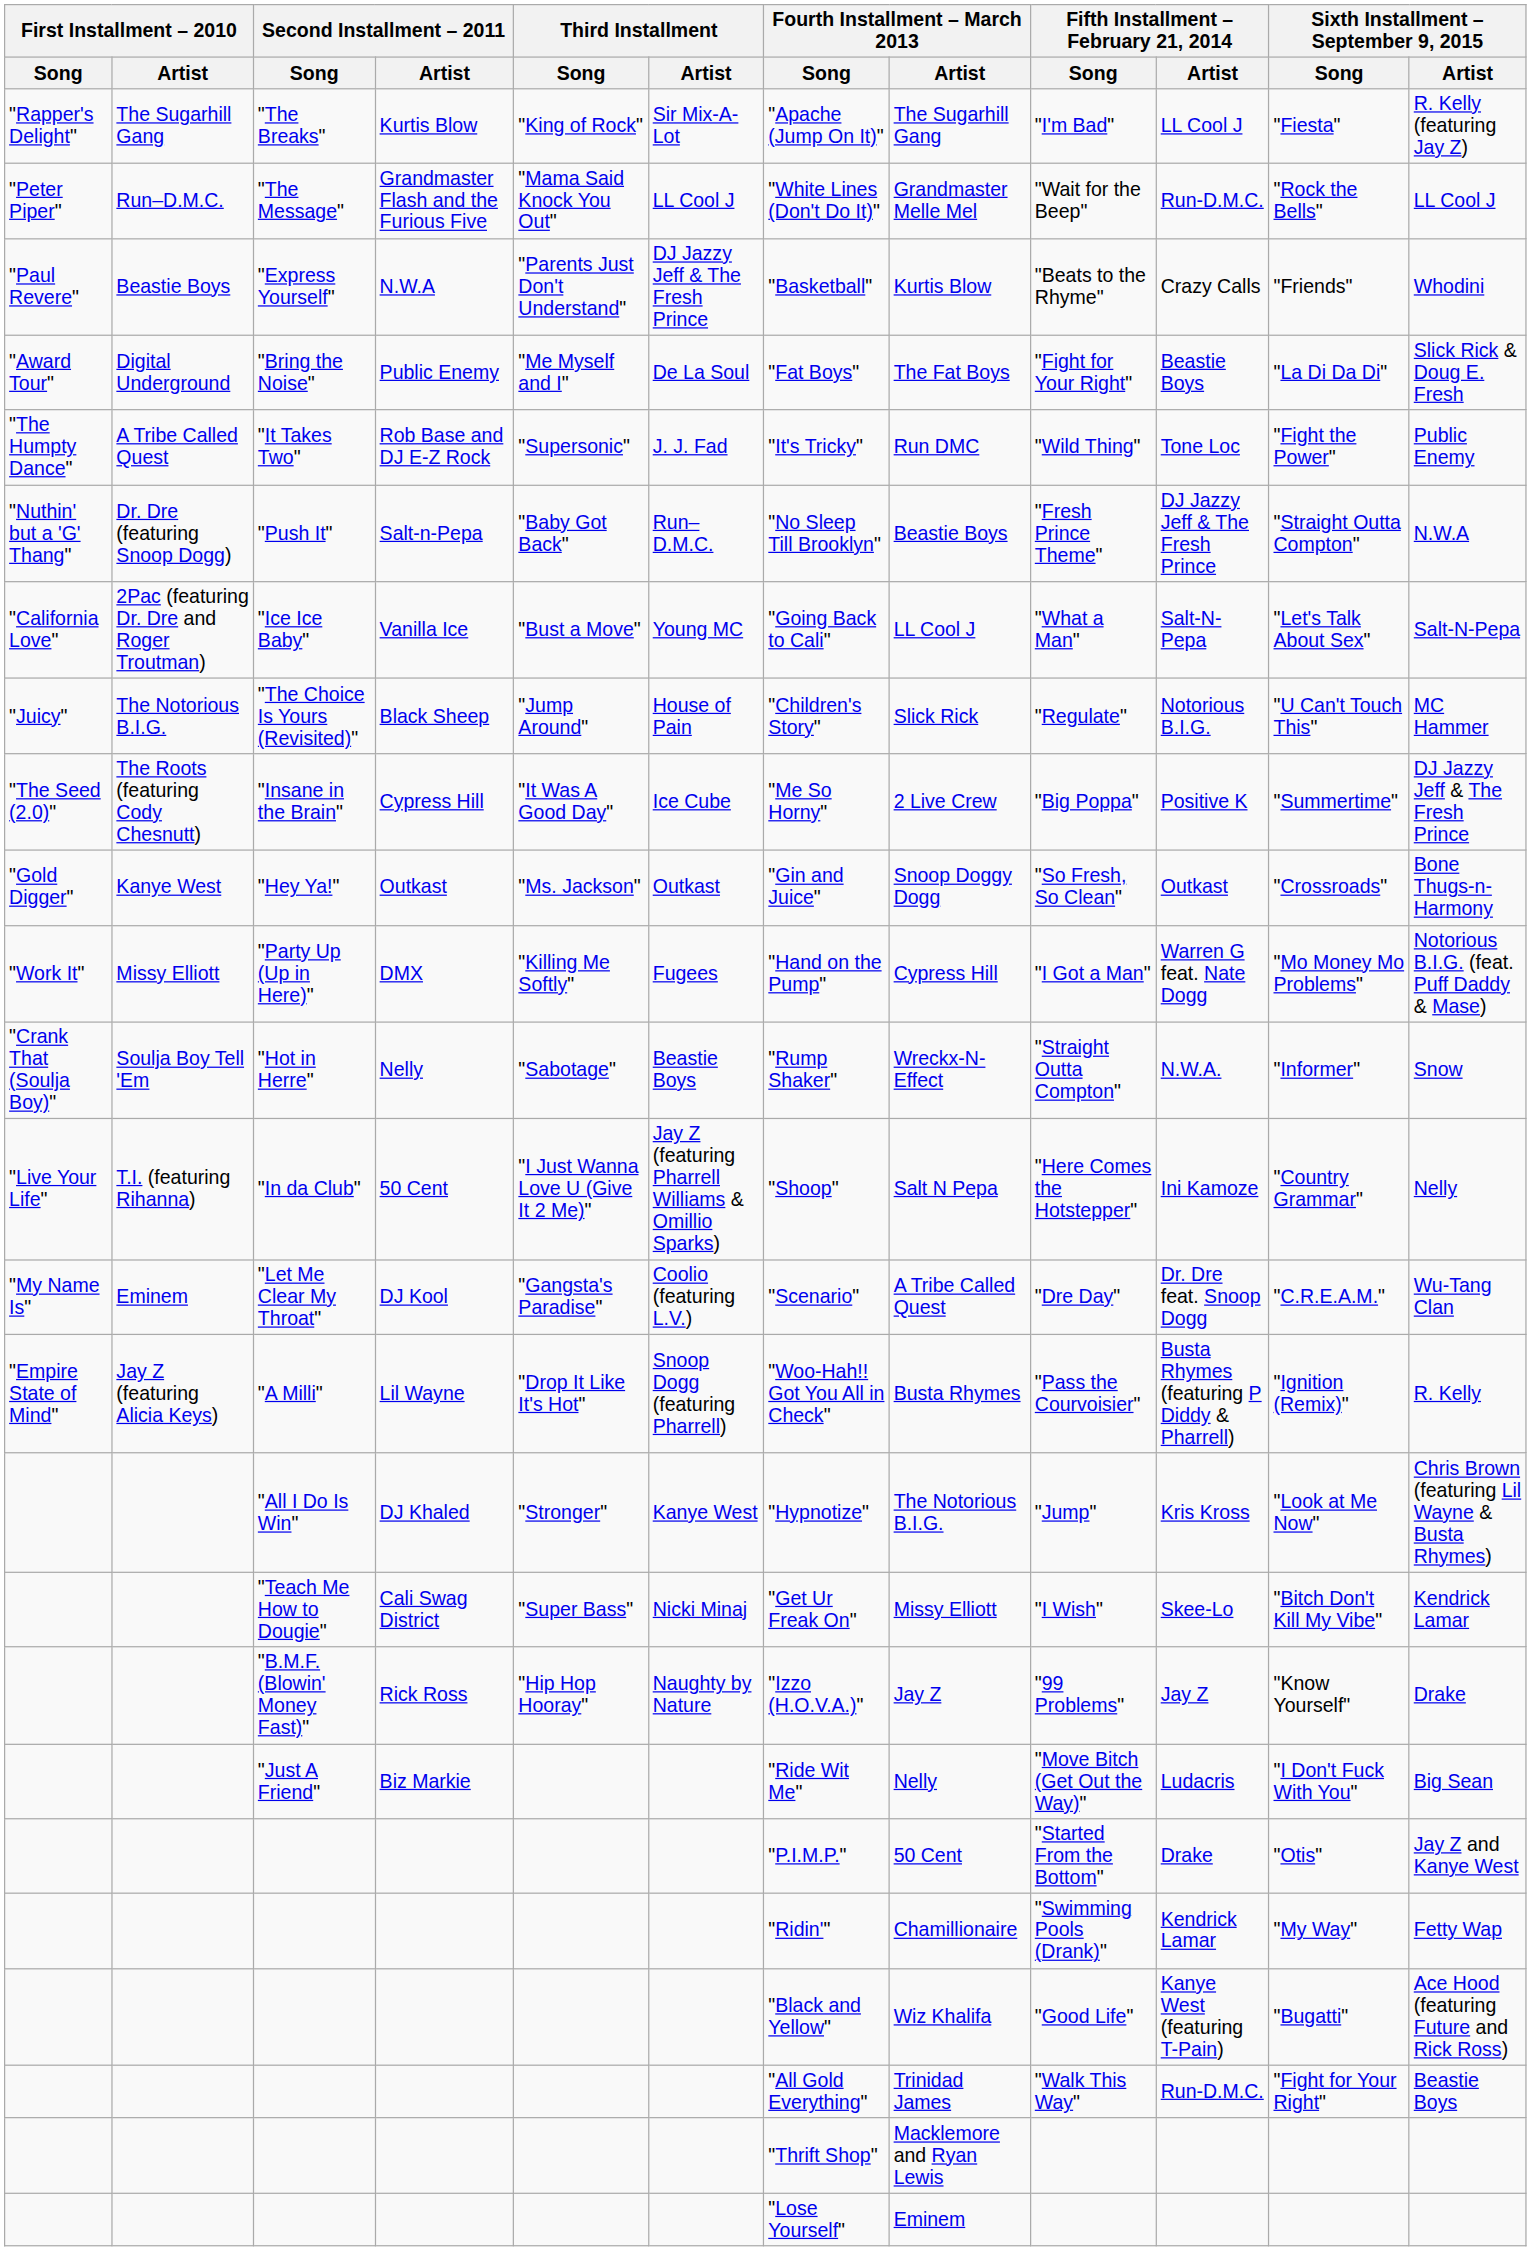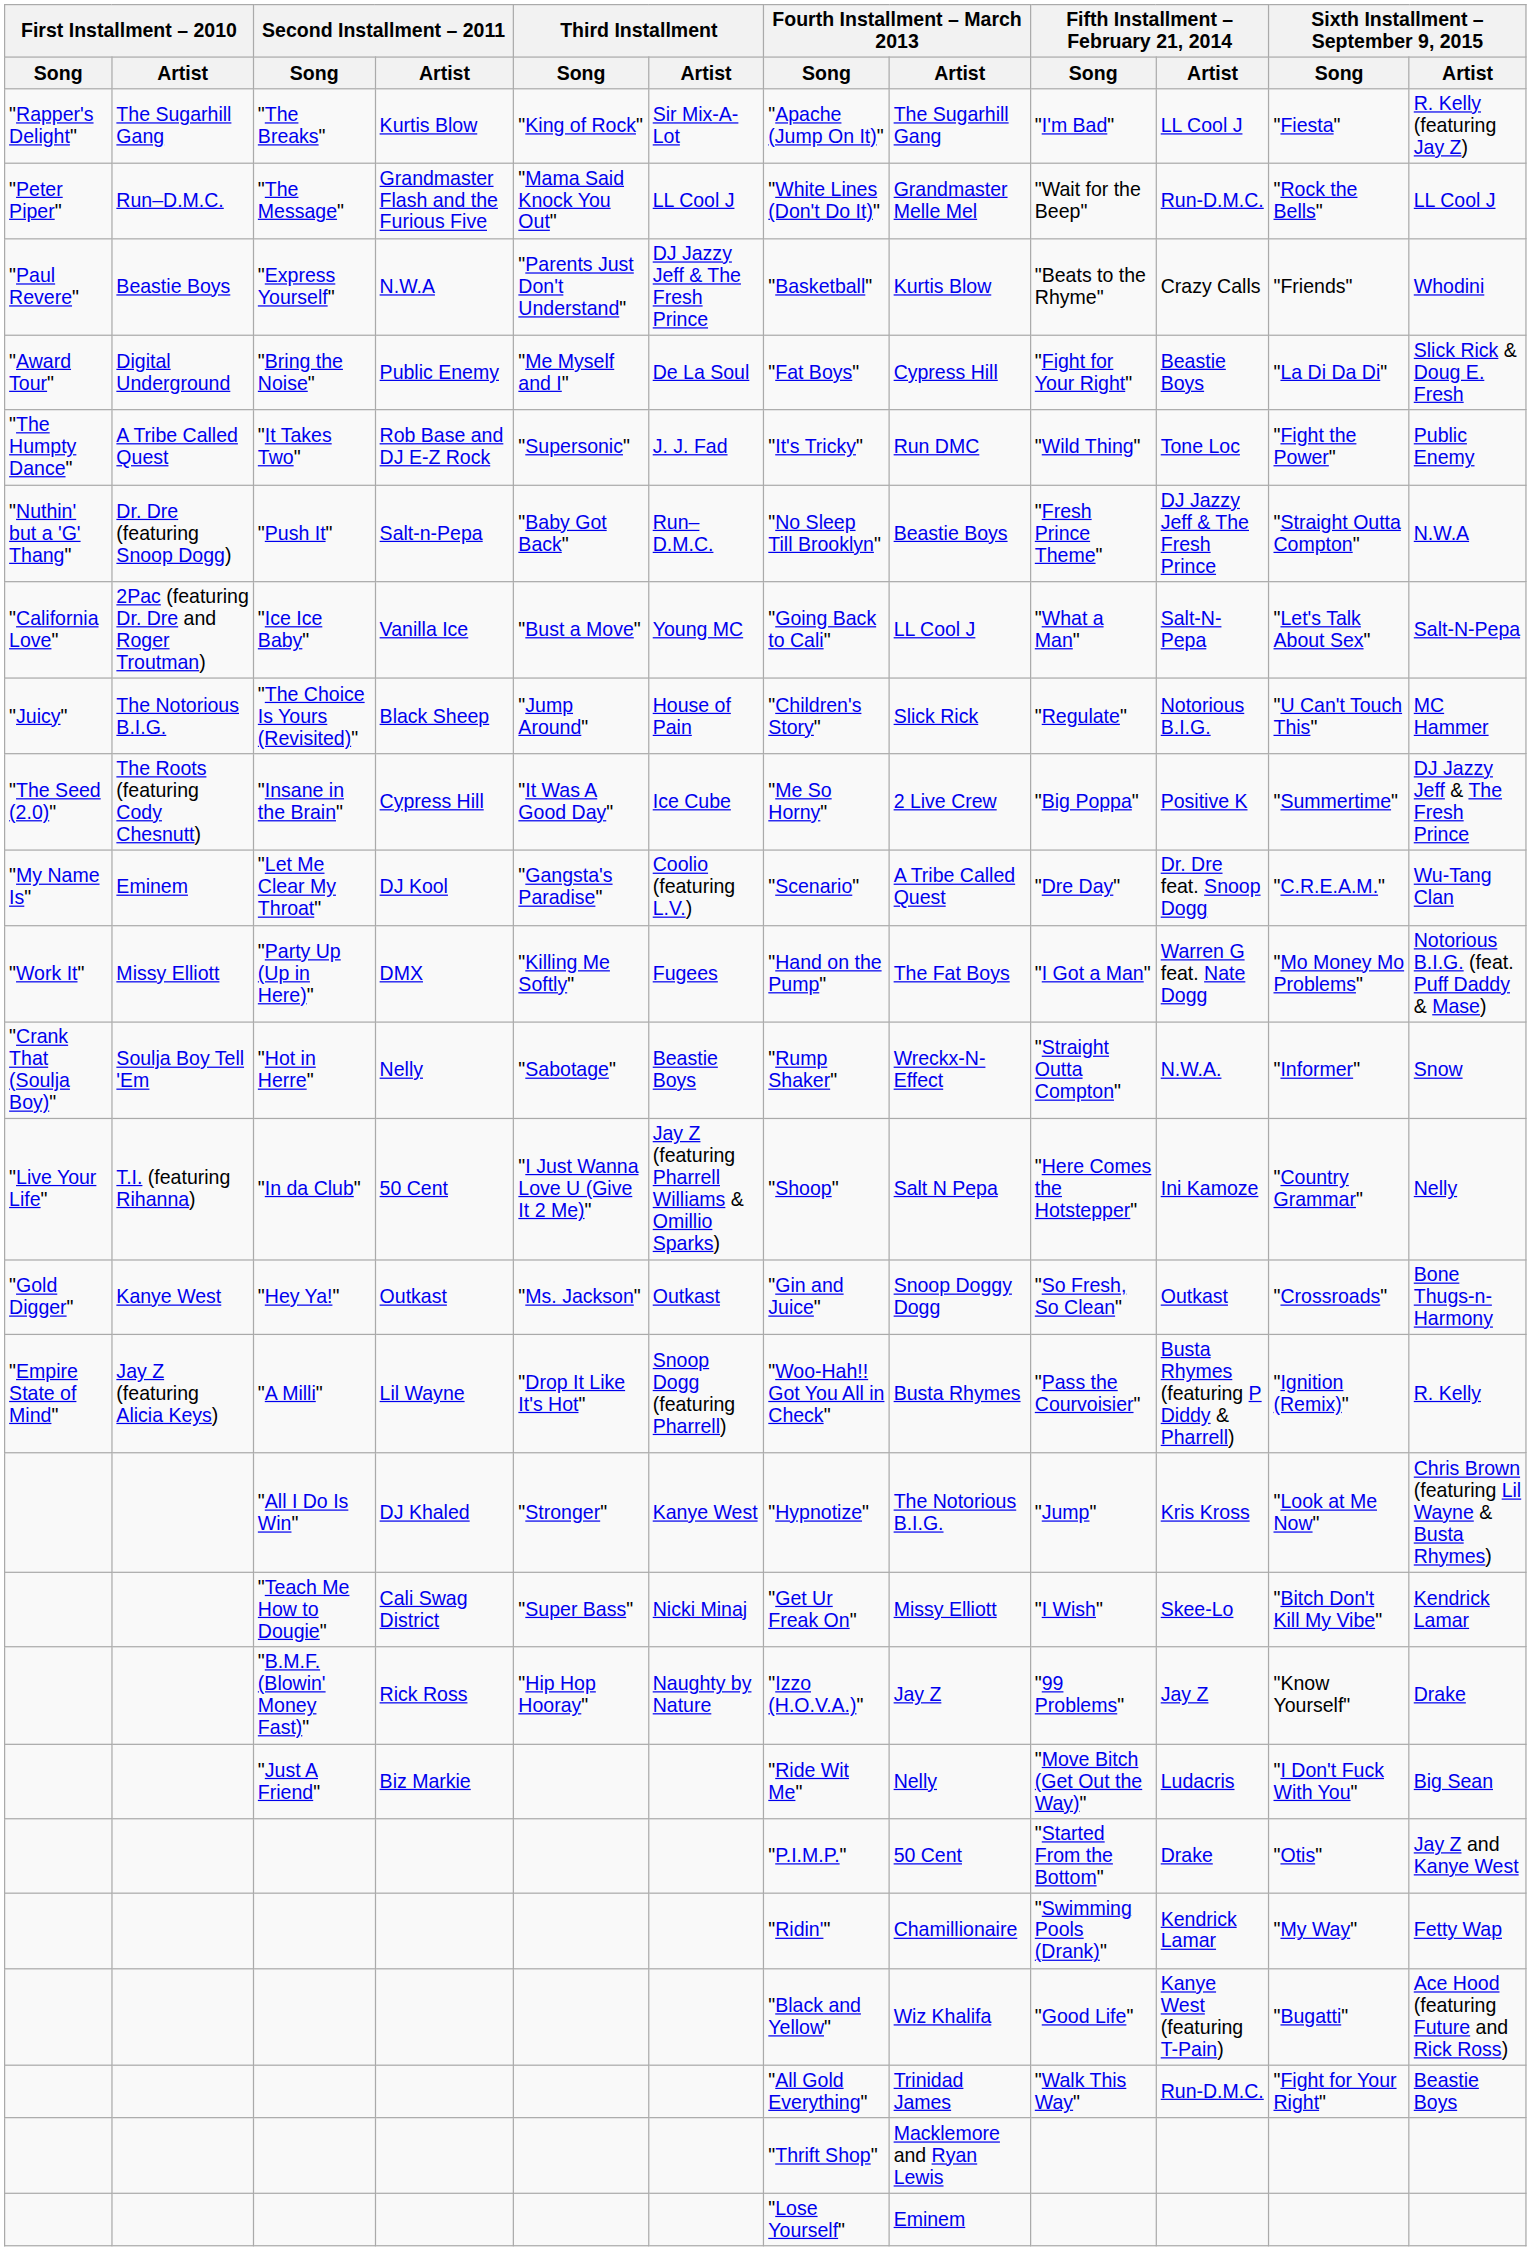"Bring the Noise" | Fourth Installment – March 2013 / Artist: The Fat Boys -> Cypress Hill
rows swapped: "Let Me Clear My Throat" <-> "Hey Ya!"
"Party Up (Up in Here)" | Fourth Installment – March 2013 / Artist: Cypress Hill -> The Fat Boys
